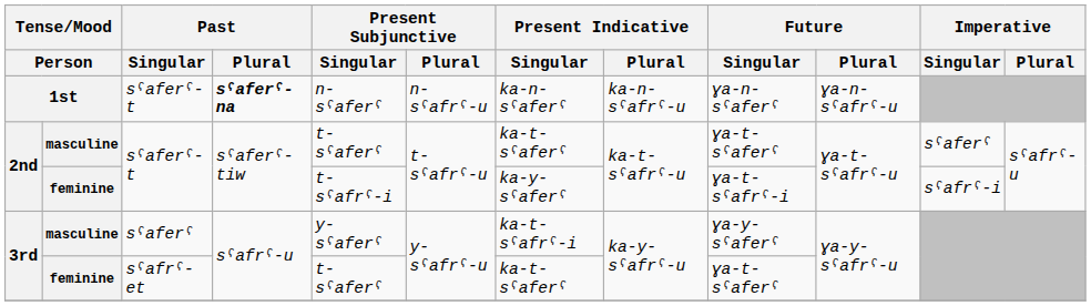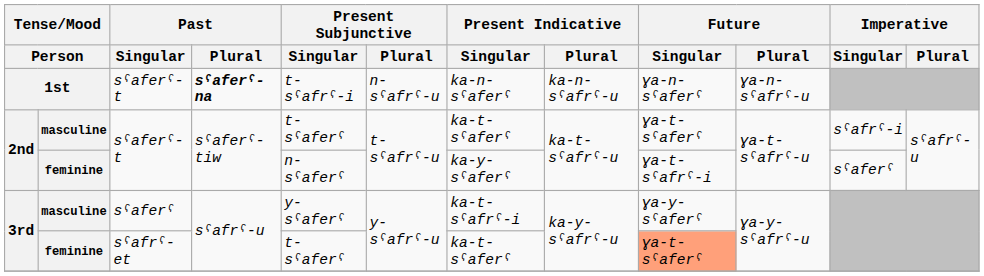1st | Present Subjunctive / Singular: n-sˤaferˤ -> t-sˤafrˤ-i
2nd / masculine | Imperative / Singular: sˤaferˤ -> sˤafrˤ-i
2nd / feminine | Present Subjunctive / Singular: t-sˤafrˤ-i -> n-sˤaferˤ
2nd / feminine | Imperative / Singular: sˤafrˤ-i -> sˤaferˤ
3rd / feminine | Future / Singular: no background -> lightsalmon background
